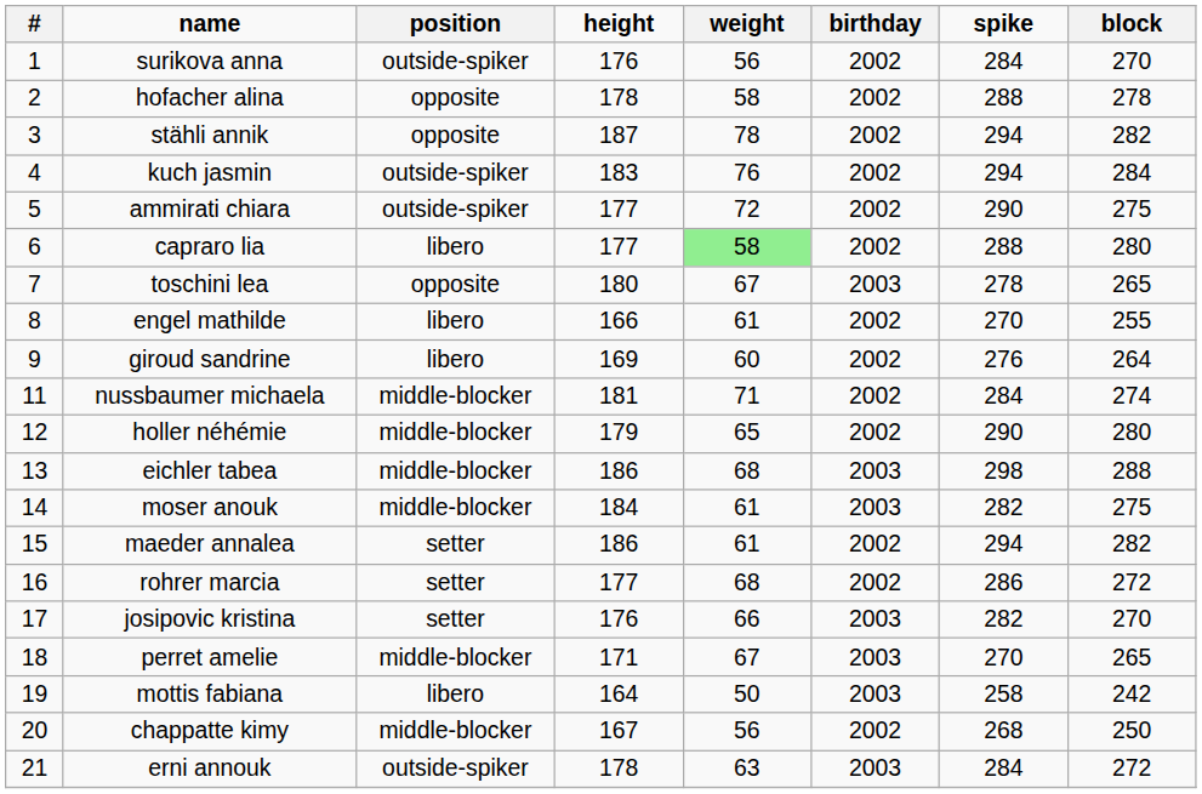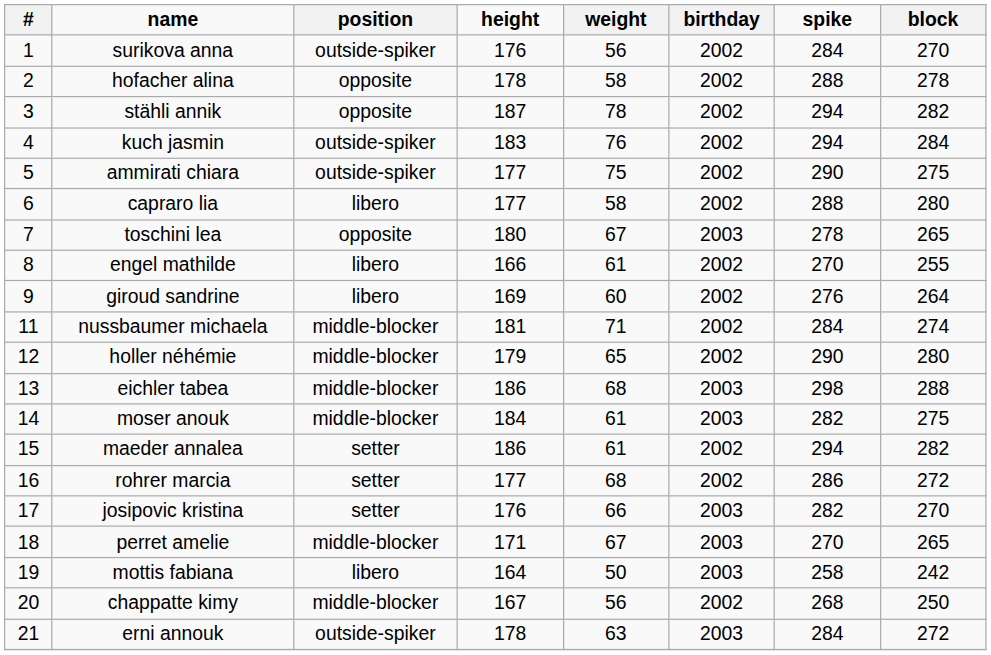ammirati chiara | weight: 72 -> 75
capraro lia | weight: lightgreen background -> no background
